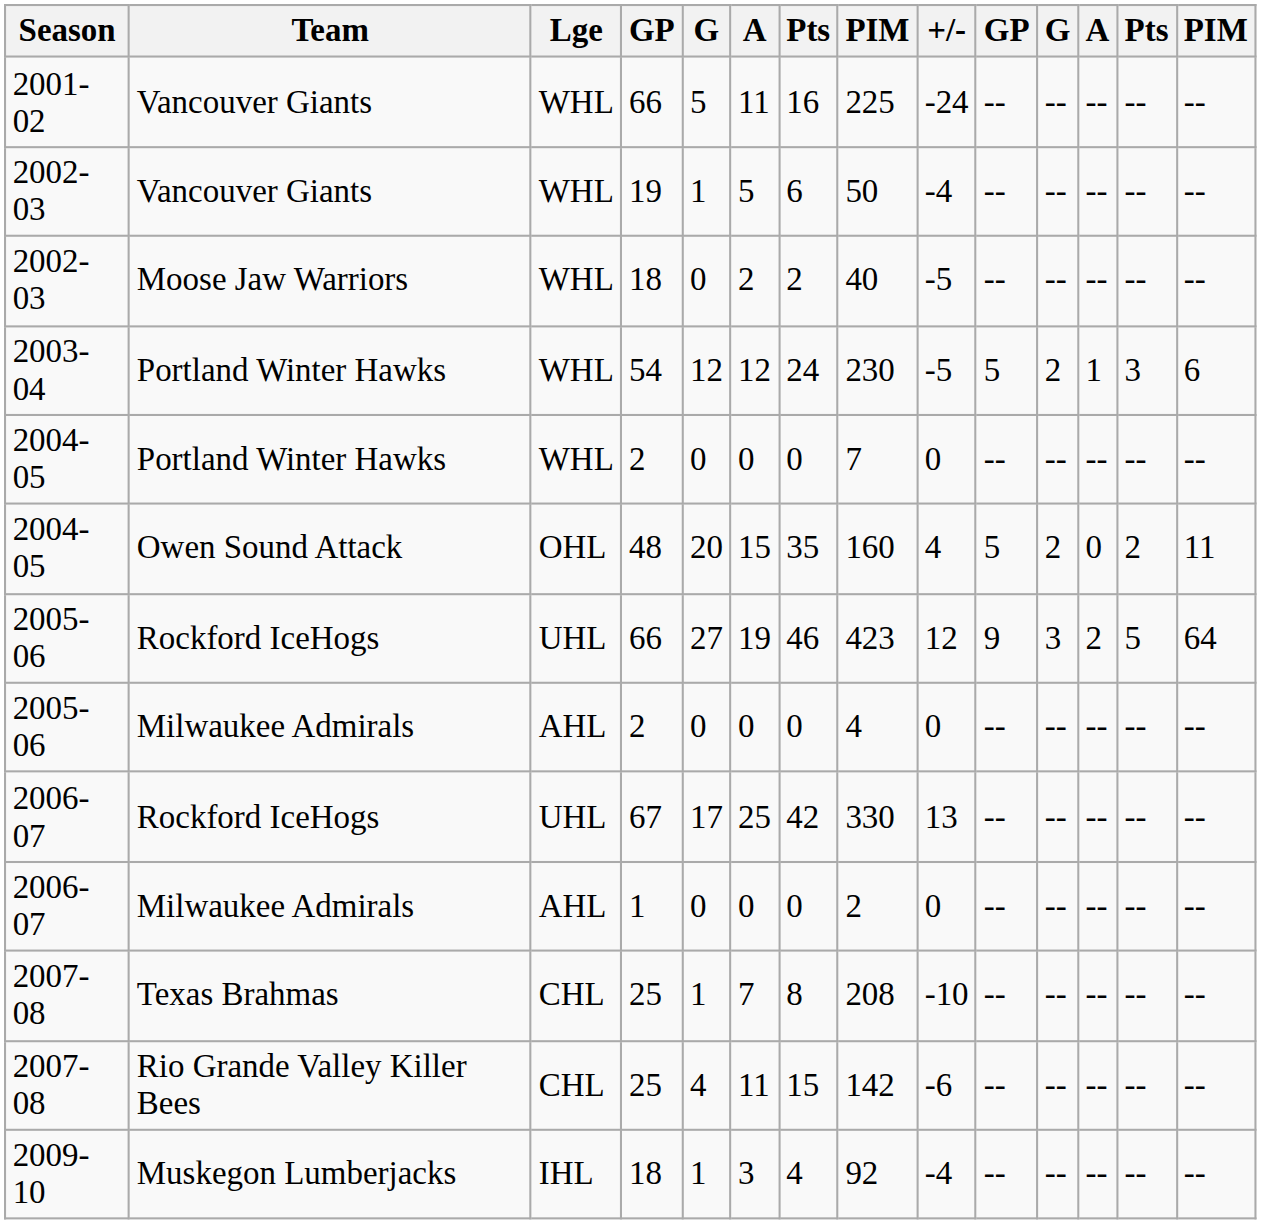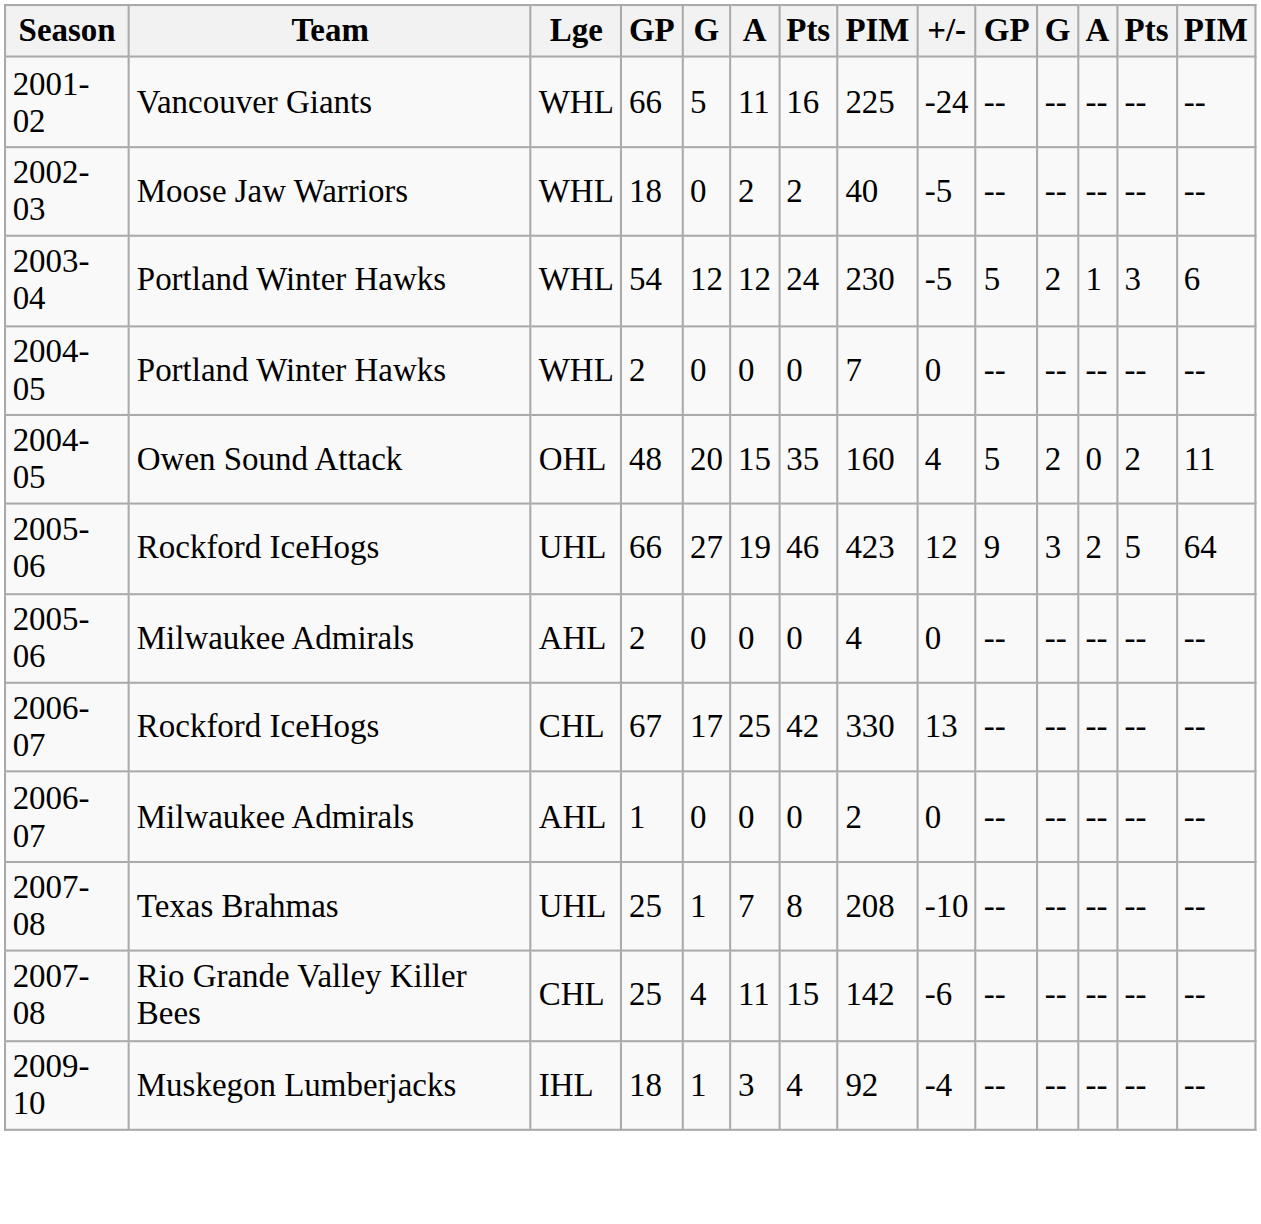- row: 2002-03 | Vancouver Giants | WHL | 19 | 1 | 5 | 6 | 50 | -4 | -- | -- | -- | -- | --
Rockford IceHogs / 67 | Lge: UHL -> CHL
Texas Brahmas | Lge: CHL -> UHL
